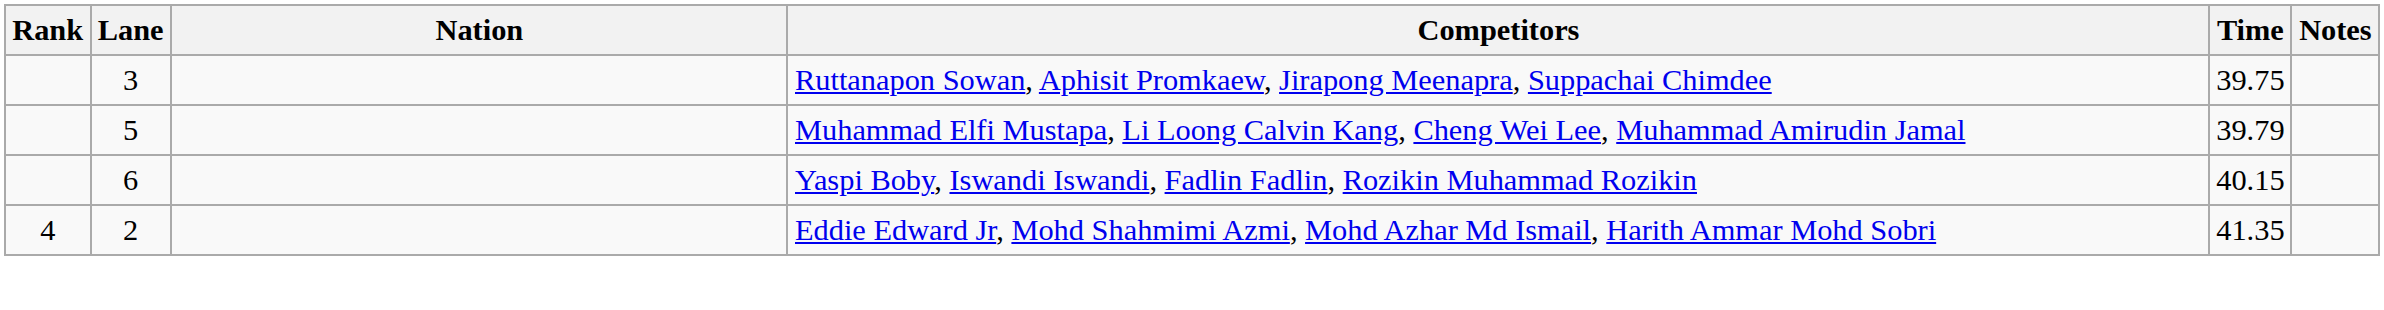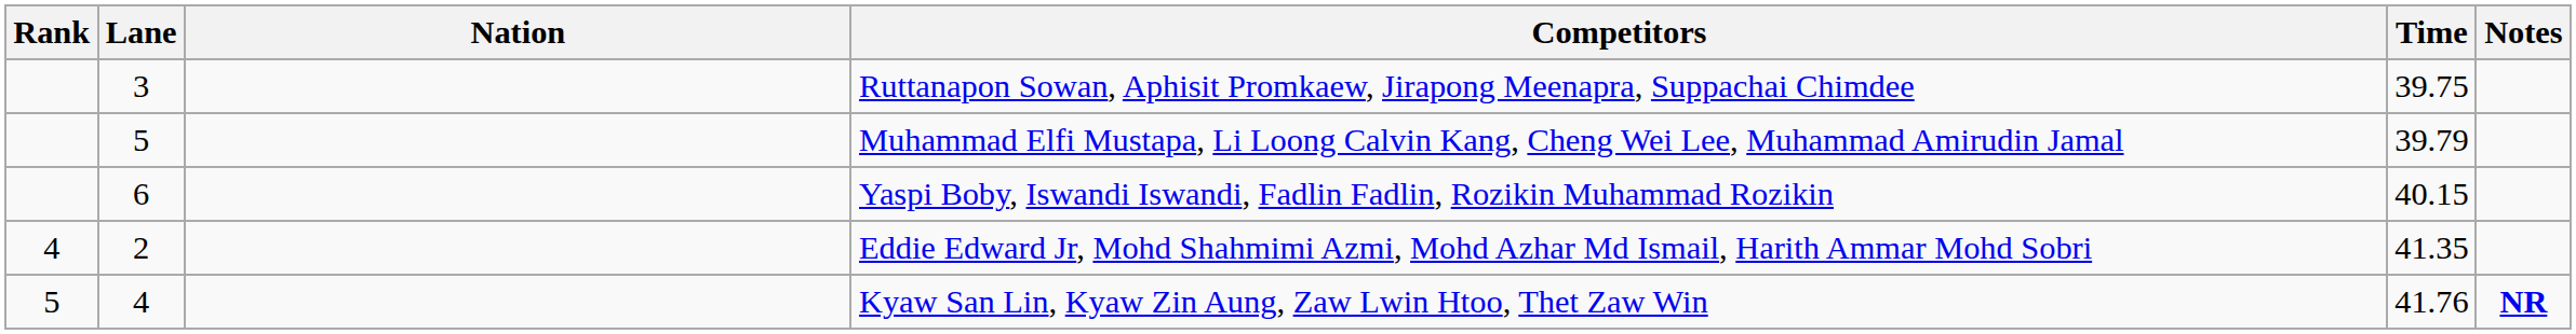+ row: 5 | 4 | Kyaw San Lin, Kyaw Zin Aung, Zaw Lwin Htoo, Thet Zaw Win | 41.76 | NR
